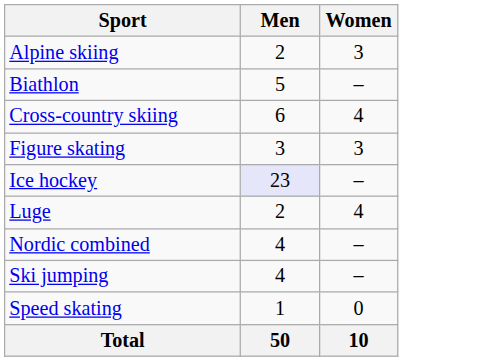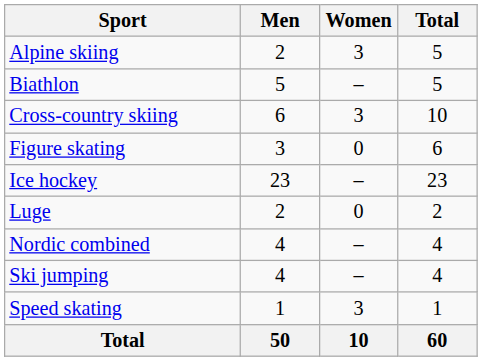+ column: Total | 5 | 5 | 10 | 6 | 23 | 2 | 4 | 4 | 1 | 60
Cross-country skiing | Women: 4 -> 3
Figure skating | Women: 3 -> 0
Ice hockey | Men: lavender background -> no background
Luge | Women: 4 -> 0
Speed skating | Women: 0 -> 3
